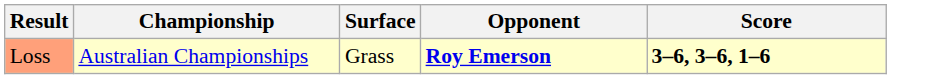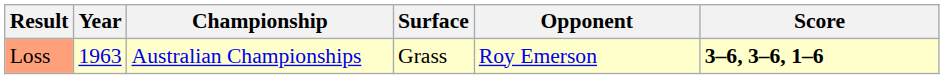+ column: Year | 1963
Loss | Opponent: bold -> normal
